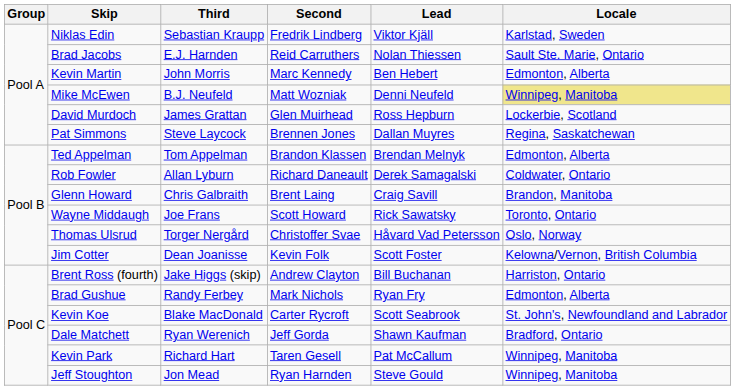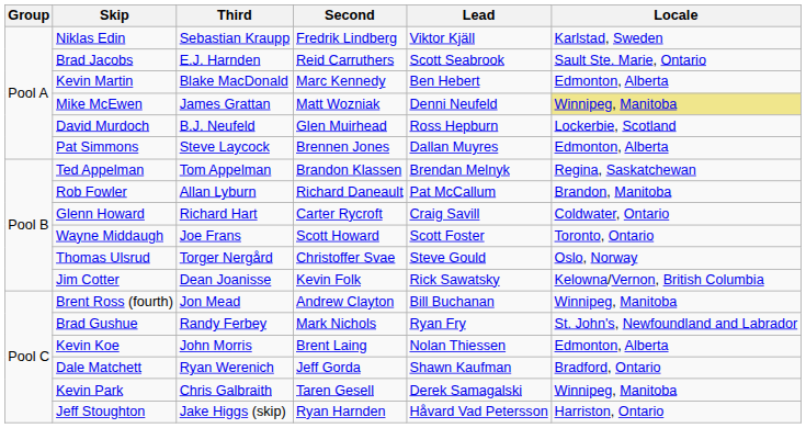Brad Jacobs | Lead: Nolan Thiessen -> Scott Seabrook
Kevin Martin | Third: John Morris -> Blake MacDonald
Mike McEwen | Third: B.J. Neufeld -> James Grattan
David Murdoch | Third: James Grattan -> B.J. Neufeld
Pat Simmons | Locale: Regina, Saskatchewan -> Edmonton, Alberta
Ted Appelman | Locale: Edmonton, Alberta -> Regina, Saskatchewan
Rob Fowler | Lead: Derek Samagalski -> Pat McCallum
Rob Fowler | Locale: Coldwater, Ontario -> Brandon, Manitoba
Glenn Howard | Third: Chris Galbraith -> Richard Hart
Glenn Howard | Second: Brent Laing -> Carter Rycroft
Glenn Howard | Locale: Brandon, Manitoba -> Coldwater, Ontario
Wayne Middaugh | Lead: Rick Sawatsky -> Scott Foster
Thomas Ulsrud | Lead: Håvard Vad Petersson -> Steve Gould
Jim Cotter | Lead: Scott Foster -> Rick Sawatsky
Brent Ross (fourth) | Third: Jake Higgs (skip) -> Jon Mead
Brent Ross (fourth) | Locale: Harriston, Ontario -> Winnipeg, Manitoba
Brad Gushue | Locale: Edmonton, Alberta -> St. John's, Newfoundland and Labrador
Kevin Koe | Third: Blake MacDonald -> John Morris
Kevin Koe | Second: Carter Rycroft -> Brent Laing
Kevin Koe | Lead: Scott Seabrook -> Nolan Thiessen
Kevin Koe | Locale: St. John's, Newfoundland and Labrador -> Edmonton, Alberta
Kevin Park | Third: Richard Hart -> Chris Galbraith
Kevin Park | Lead: Pat McCallum -> Derek Samagalski
Jeff Stoughton | Third: Jon Mead -> Jake Higgs (skip)
Jeff Stoughton | Lead: Steve Gould -> Håvard Vad Petersson
Jeff Stoughton | Locale: Winnipeg, Manitoba -> Harriston, Ontario
